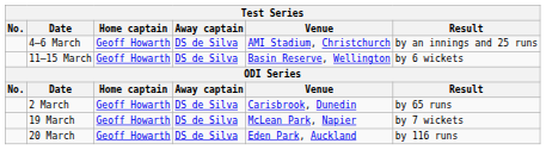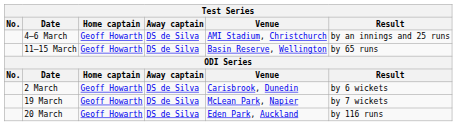11–15 March | Result: by 6 wickets -> by 65 runs
2 March | Result: by 65 runs -> by 6 wickets
